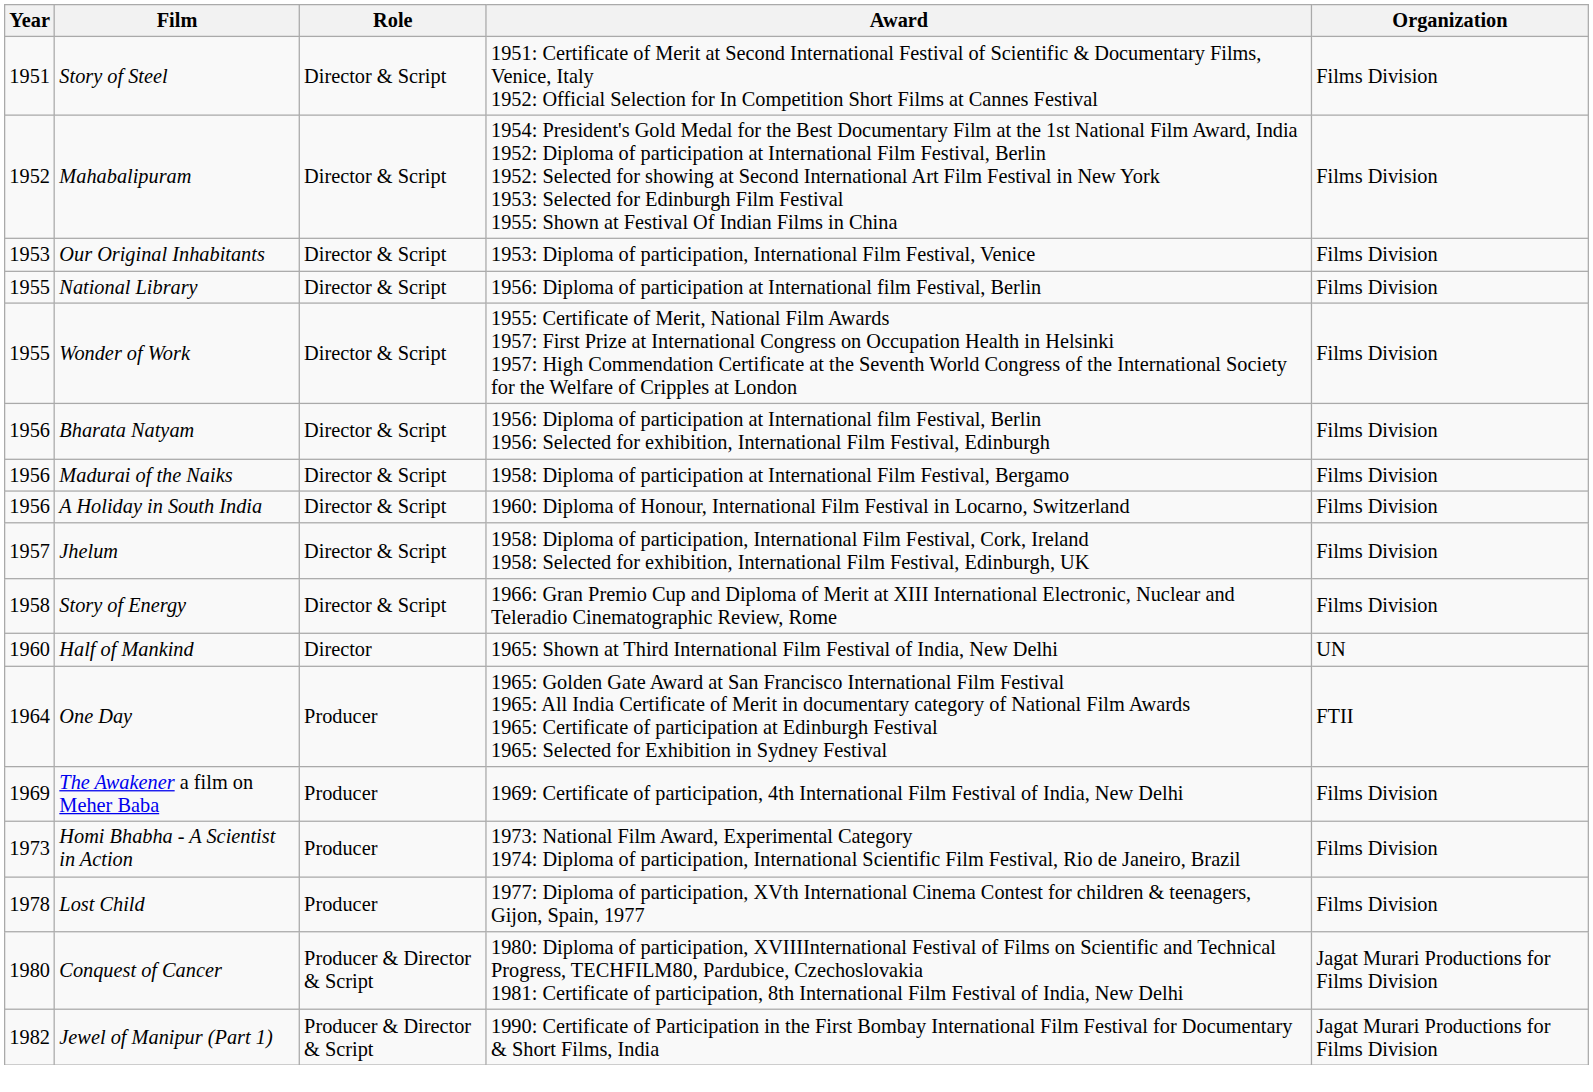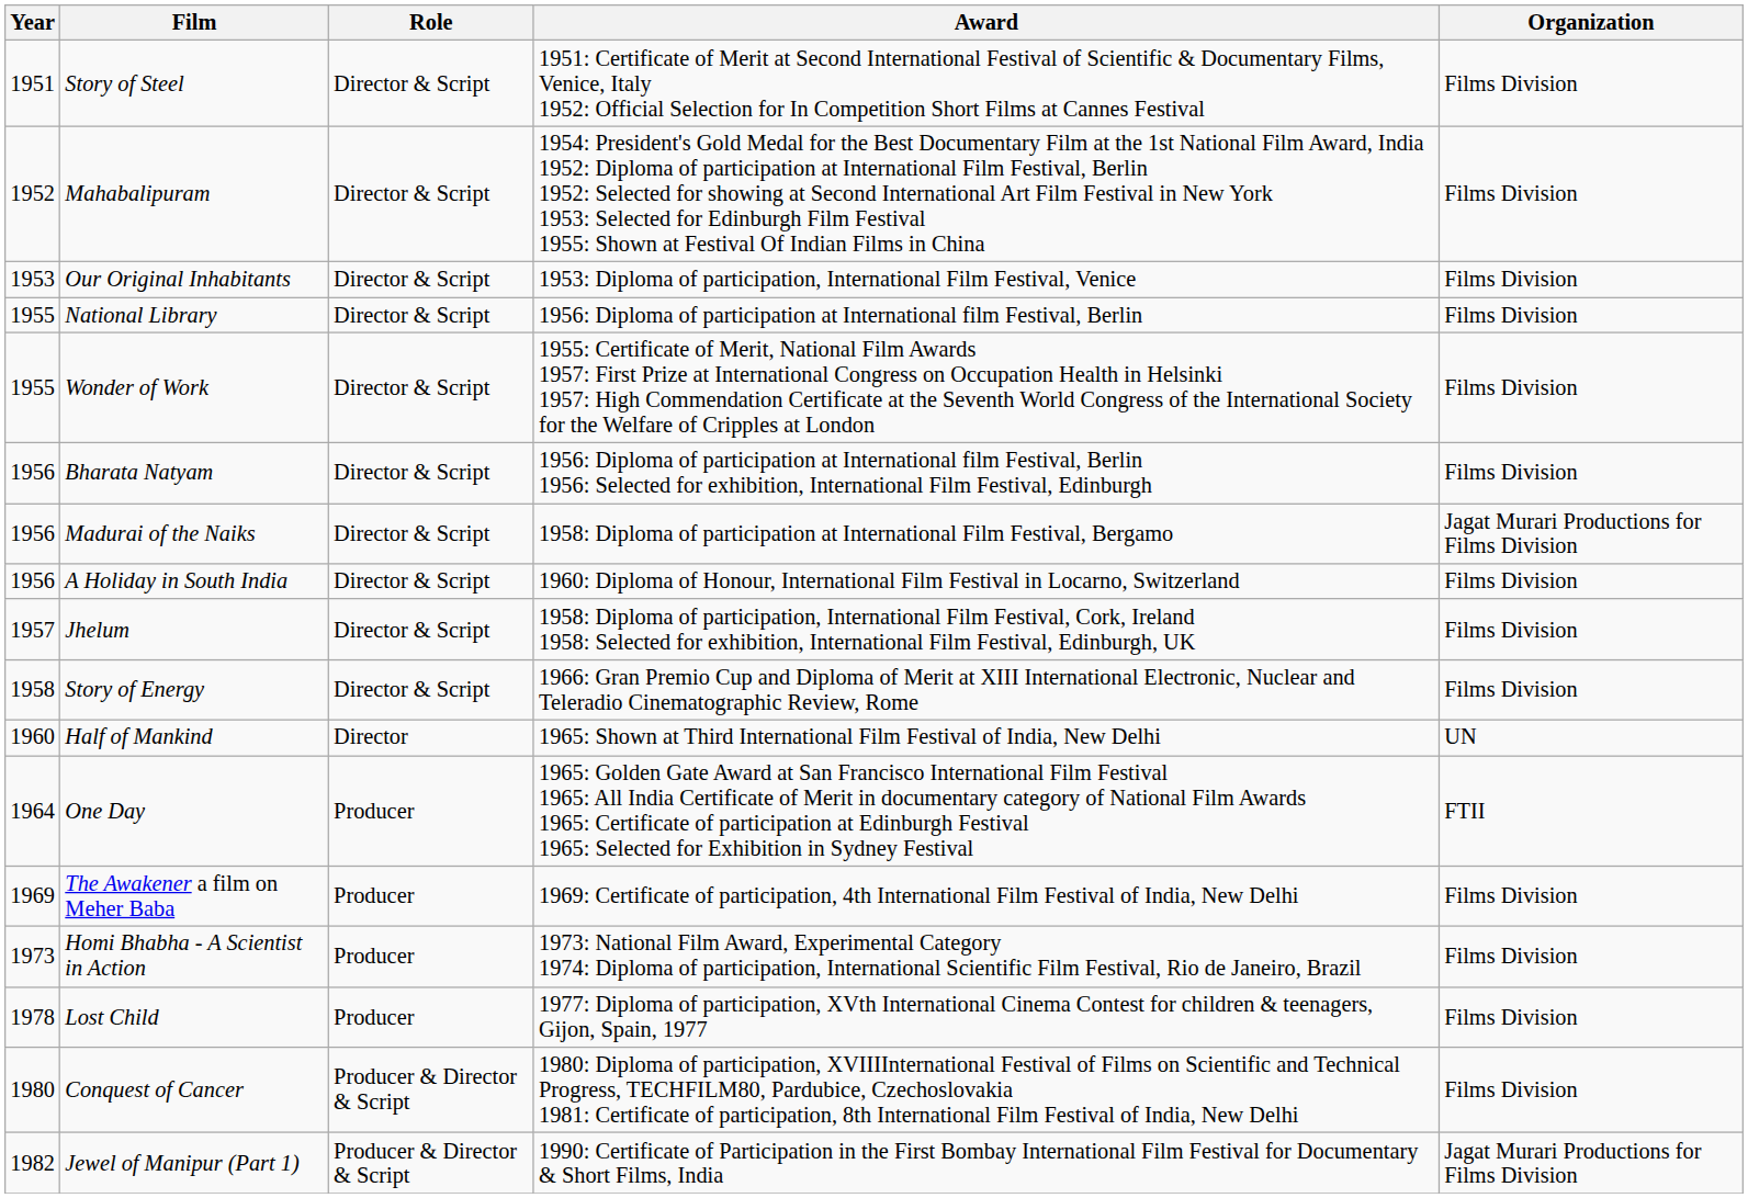Madurai of the Naiks | Organization: Films Division -> Jagat Murari Productions for Films Division
Conquest of Cancer | Organization: Jagat Murari Productions for Films Division -> Films Division
